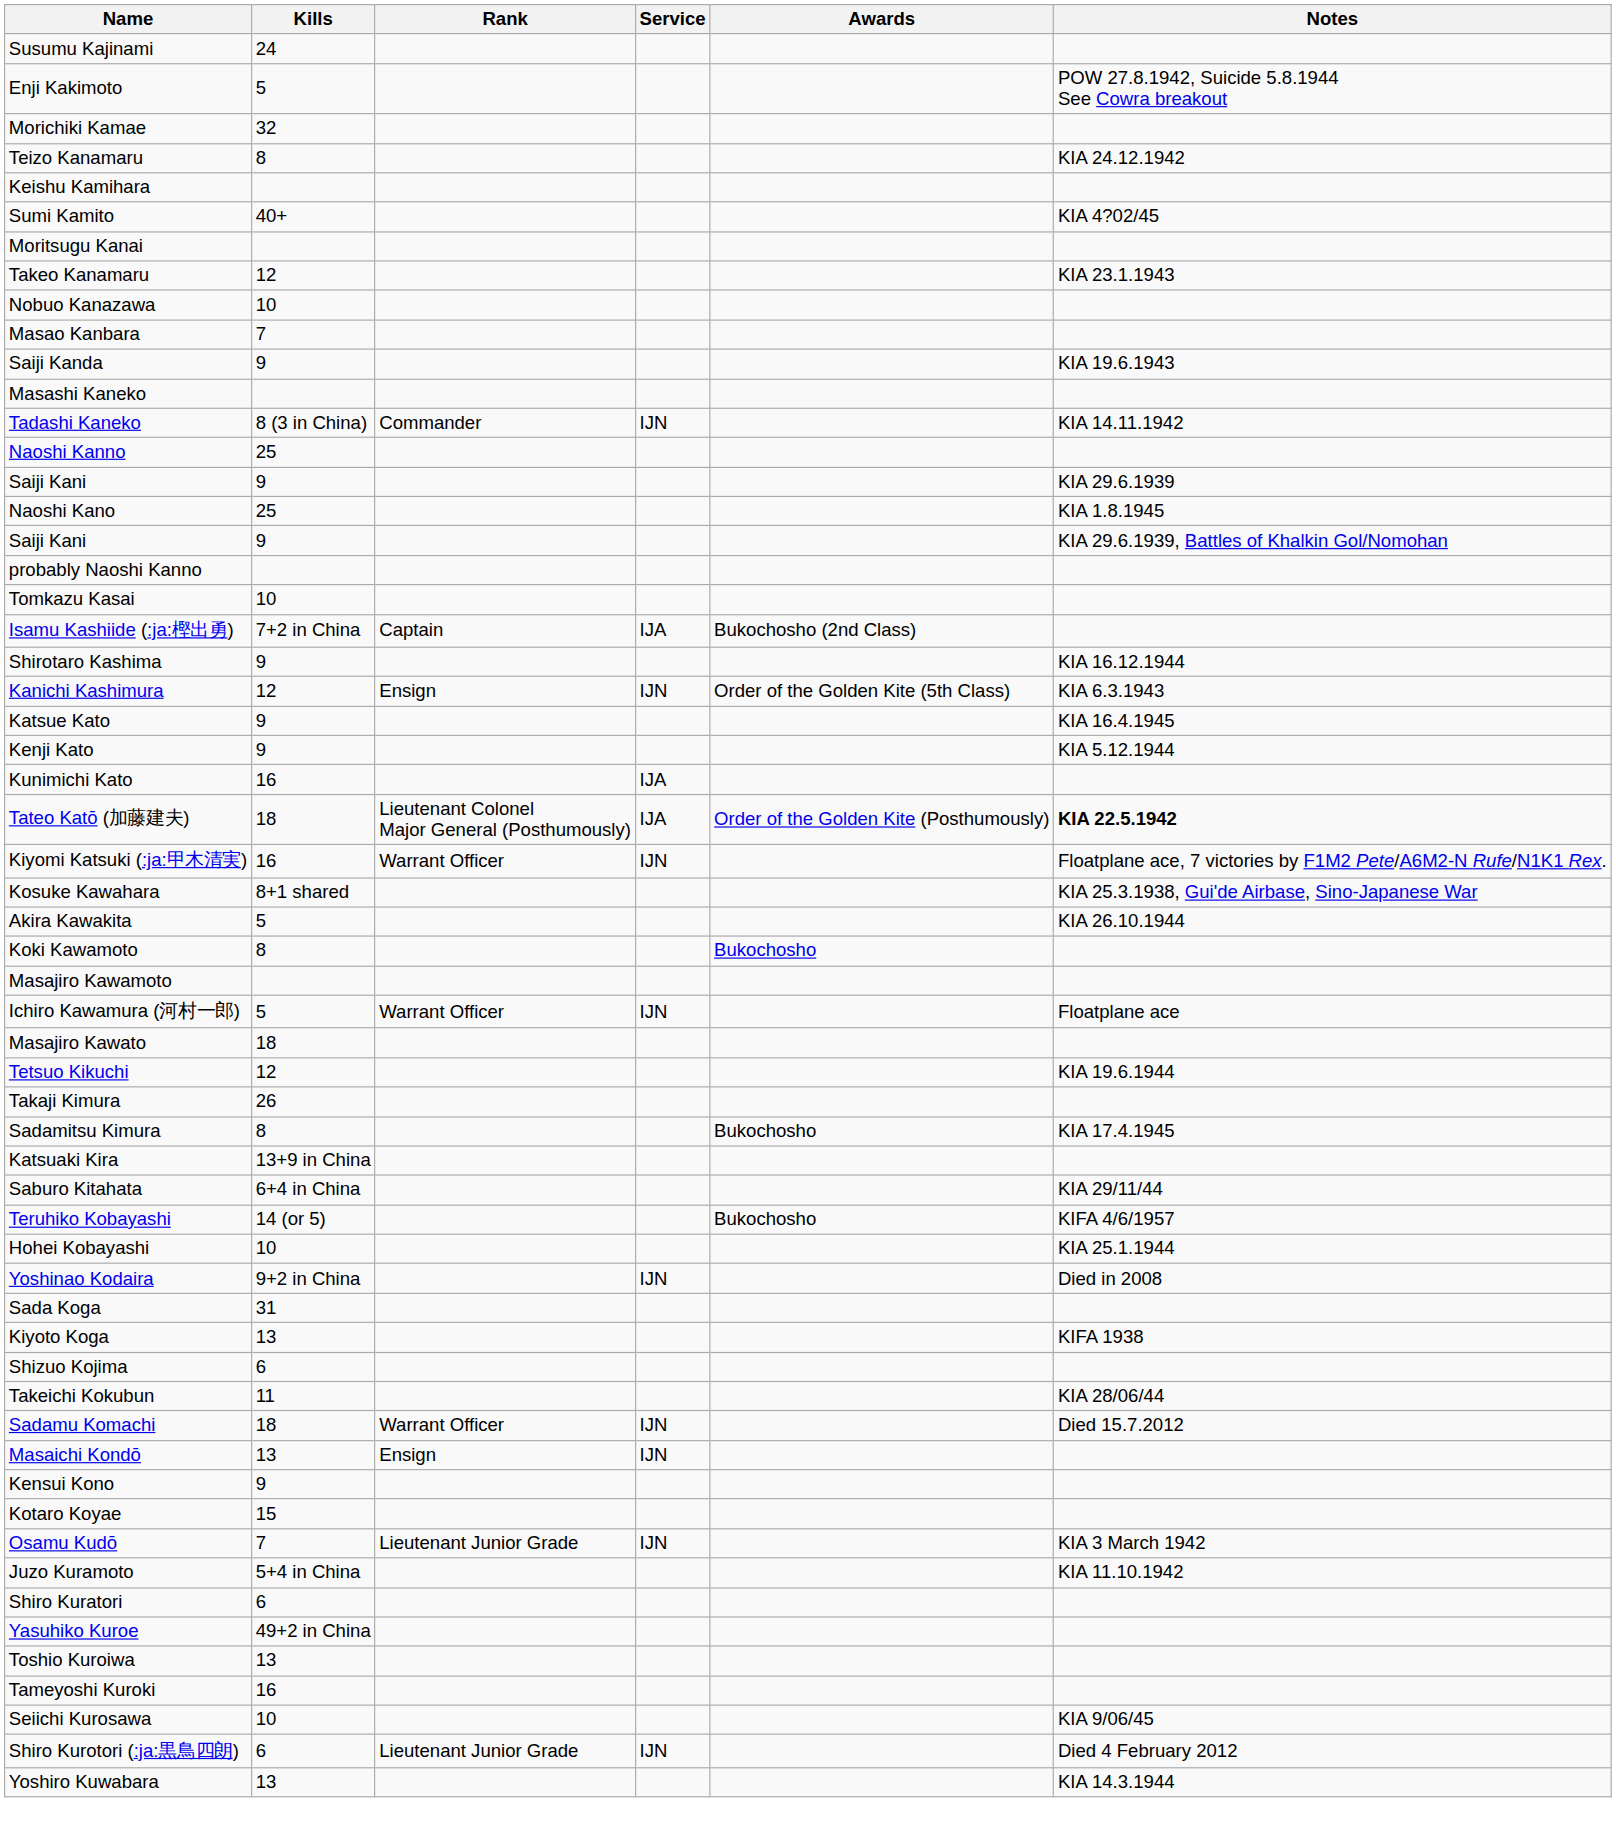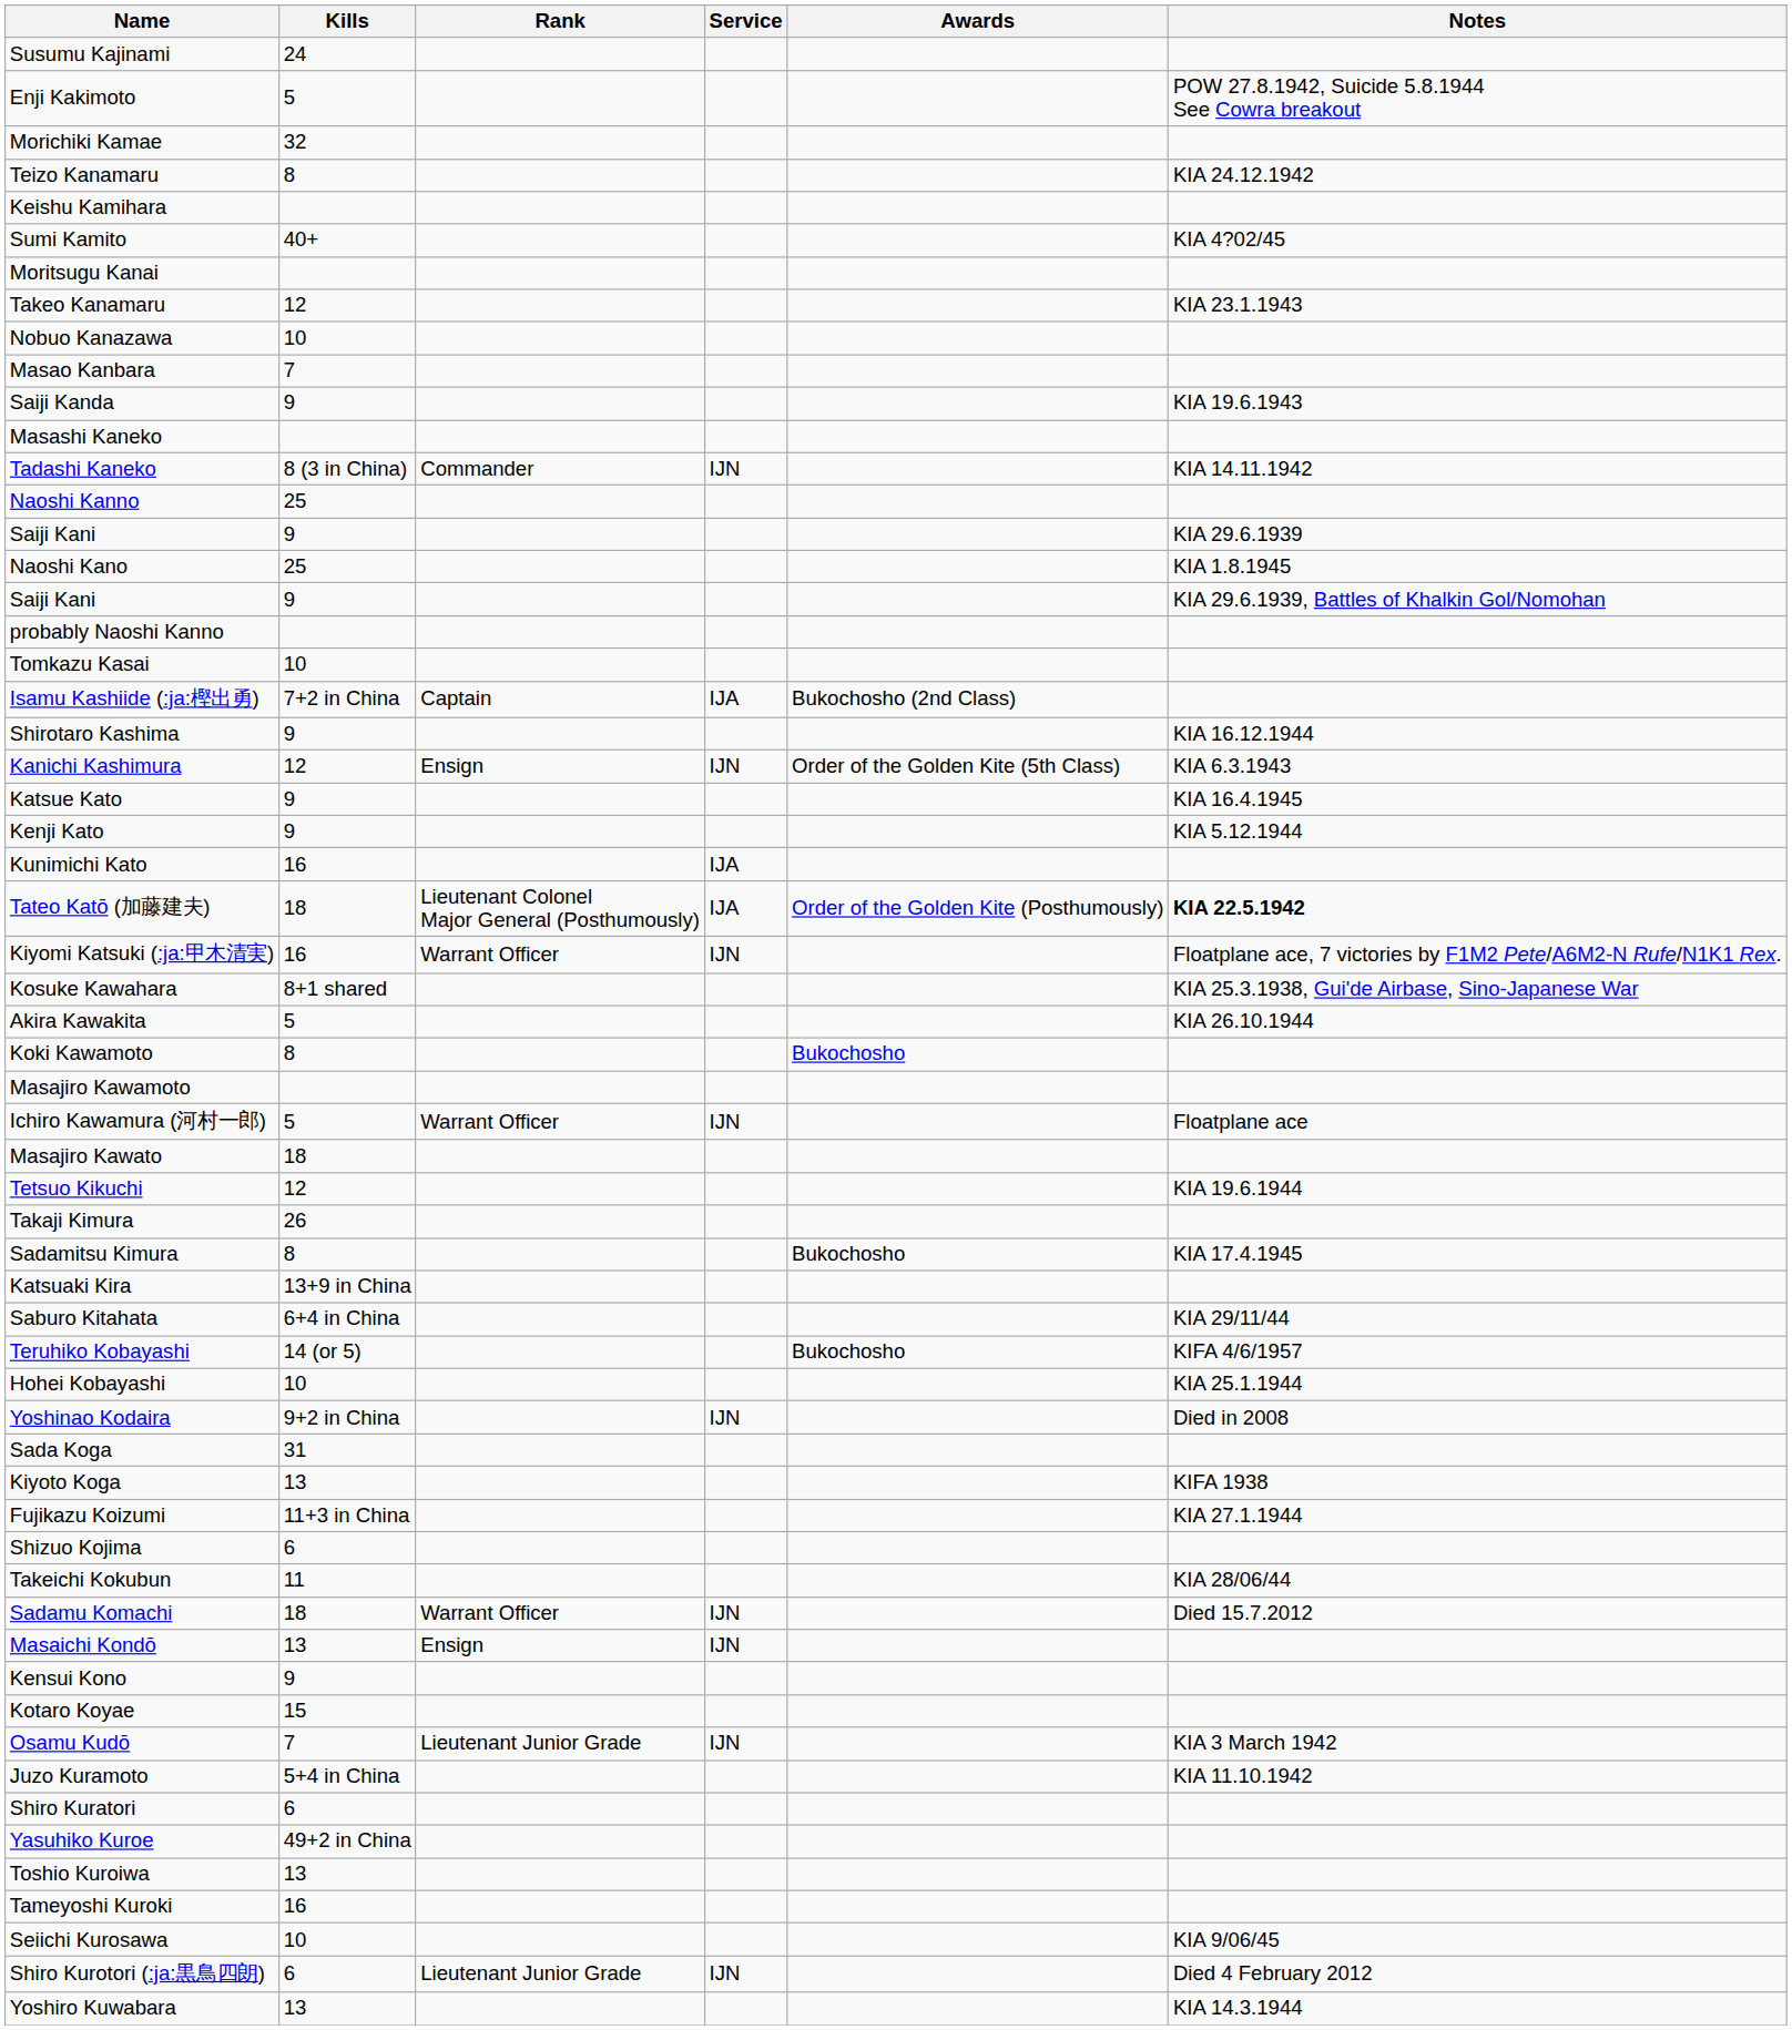+ row: Fujikazu Koizumi | 11+3 in China | KIA 27.1.1944
